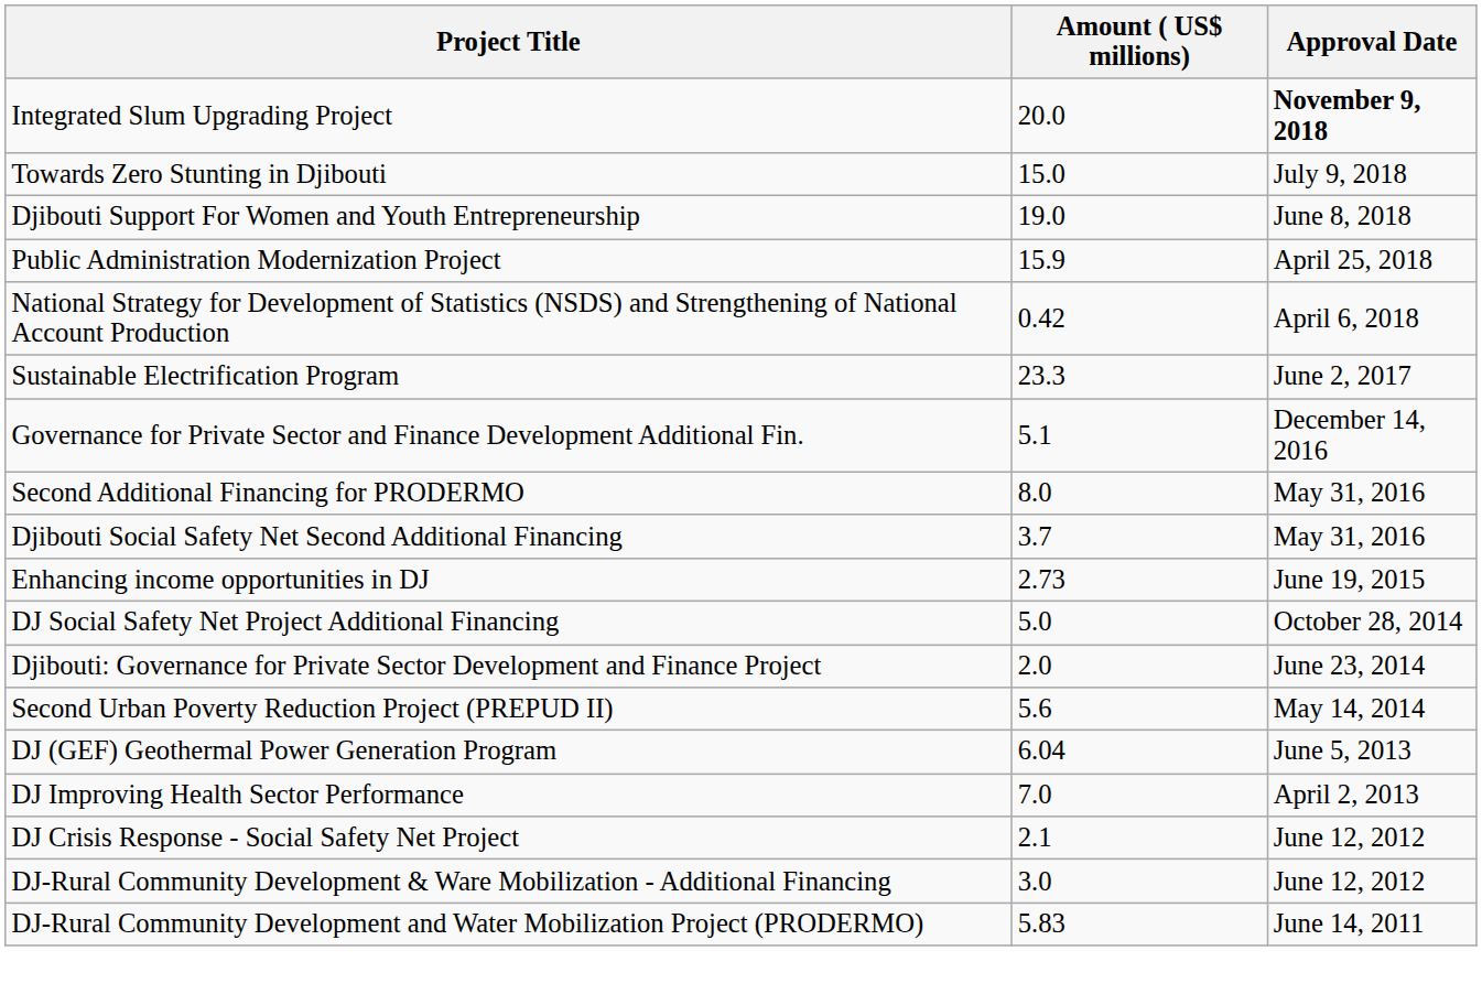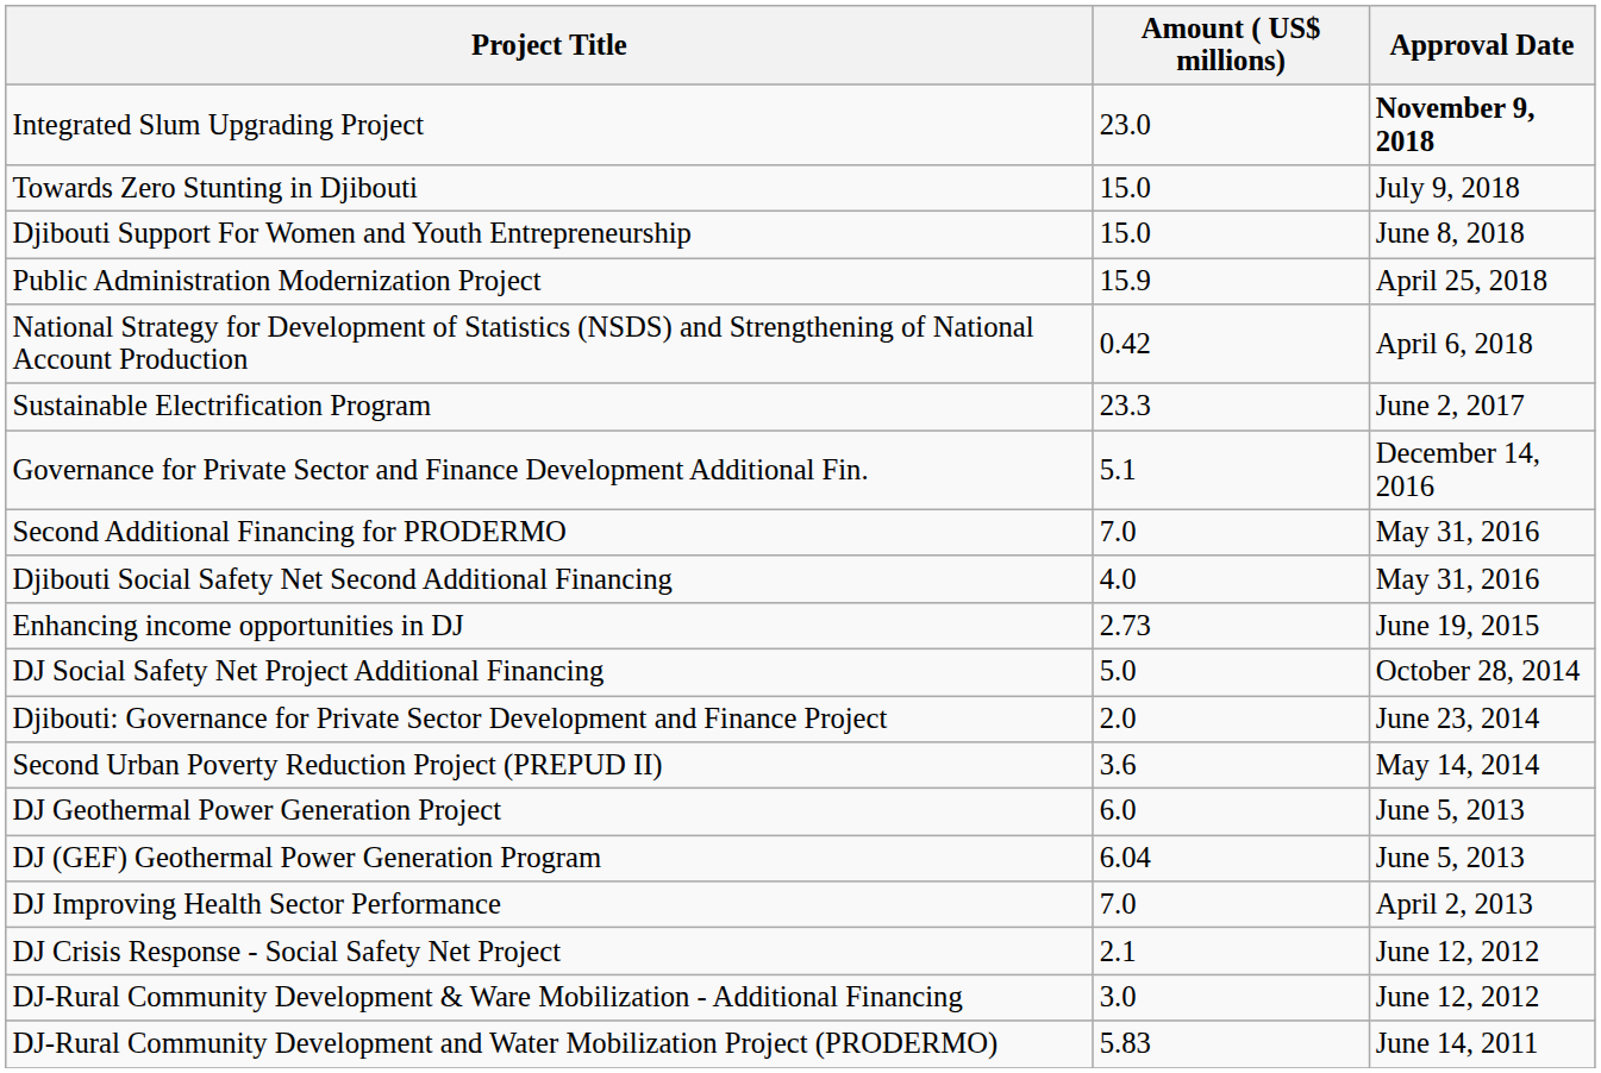Integrated Slum Upgrading Project | Amount ( US$ millions): 20.0 -> 23.0
Djibouti Support For Women and Youth Entrepreneurship | Amount ( US$ millions): 19.0 -> 15.0
Second Additional Financing for PRODERMO | Amount ( US$ millions): 8.0 -> 7.0
Djibouti Social Safety Net Second Additional Financing | Amount ( US$ millions): 3.7 -> 4.0
Second Urban Poverty Reduction Project (PREPUD II) | Amount ( US$ millions): 5.6 -> 3.6
+ row: DJ Geothermal Power Generation Project | 6.0 | June 5, 2013
